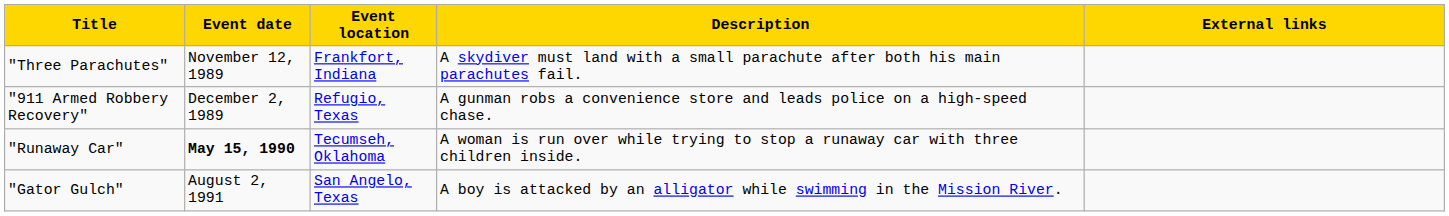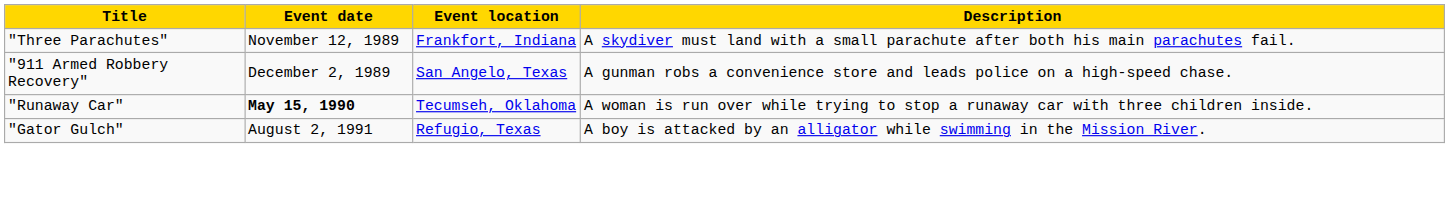- column: External links
"911 Armed Robbery Recovery" | Event location: Refugio, Texas -> San Angelo, Texas
"Gator Gulch" | Event location: San Angelo, Texas -> Refugio, Texas
